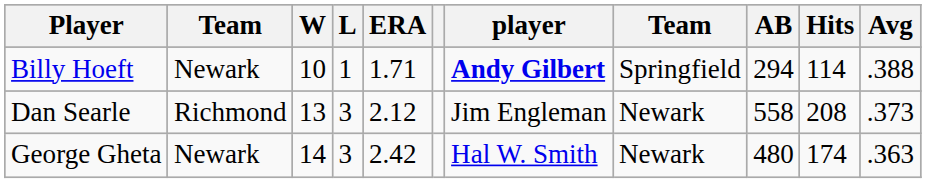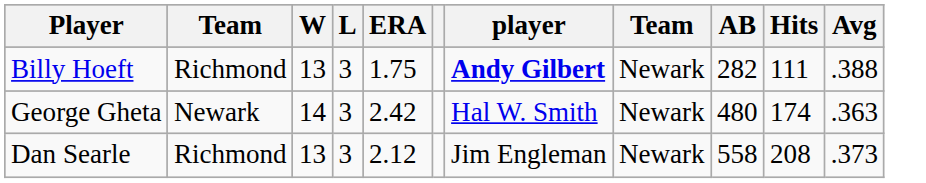Billy Hoeft | column 2: Newark -> Richmond
Billy Hoeft | W: 10 -> 13
Billy Hoeft | L: 1 -> 3
Billy Hoeft | ERA: 1.71 -> 1.75
Billy Hoeft | column 8: Springfield -> Newark
Billy Hoeft | AB: 294 -> 282
Billy Hoeft | Hits: 114 -> 111
rows swapped: Dan Searle <-> George Gheta
